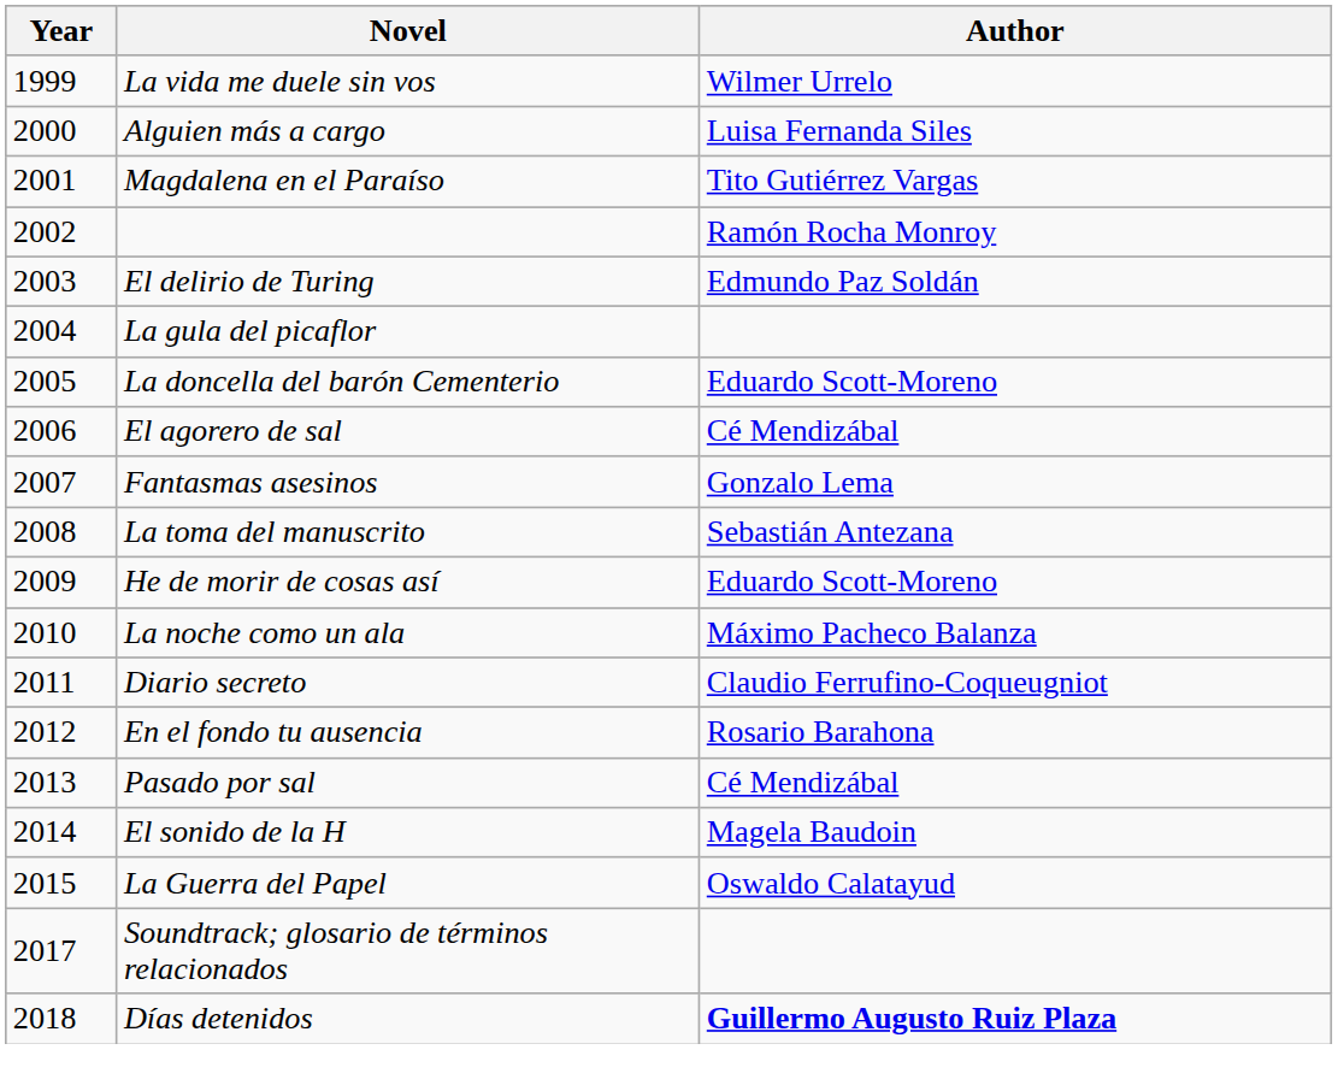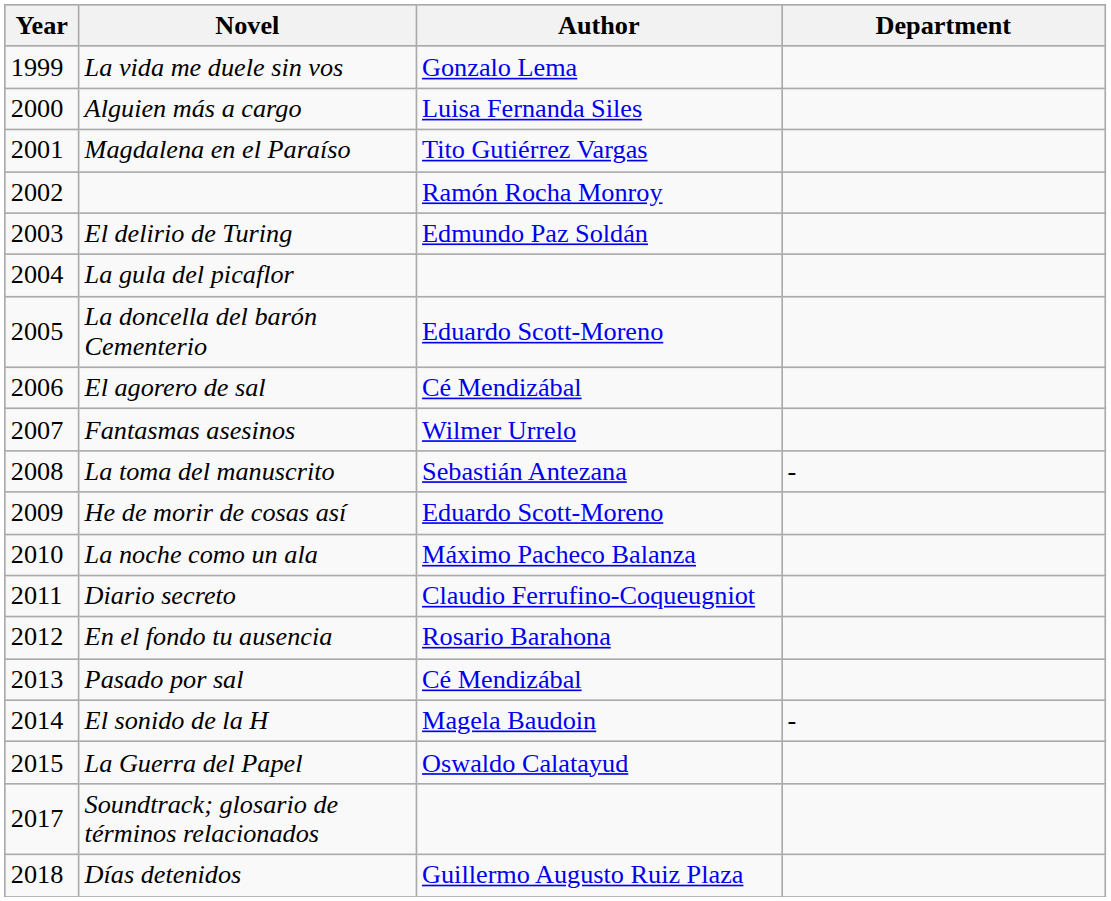+ column: Department | - | -
La vida me duele sin vos | Author: Wilmer Urrelo -> Gonzalo Lema
Fantasmas asesinos | Author: Gonzalo Lema -> Wilmer Urrelo
Días detenidos | Author: bold -> normal
